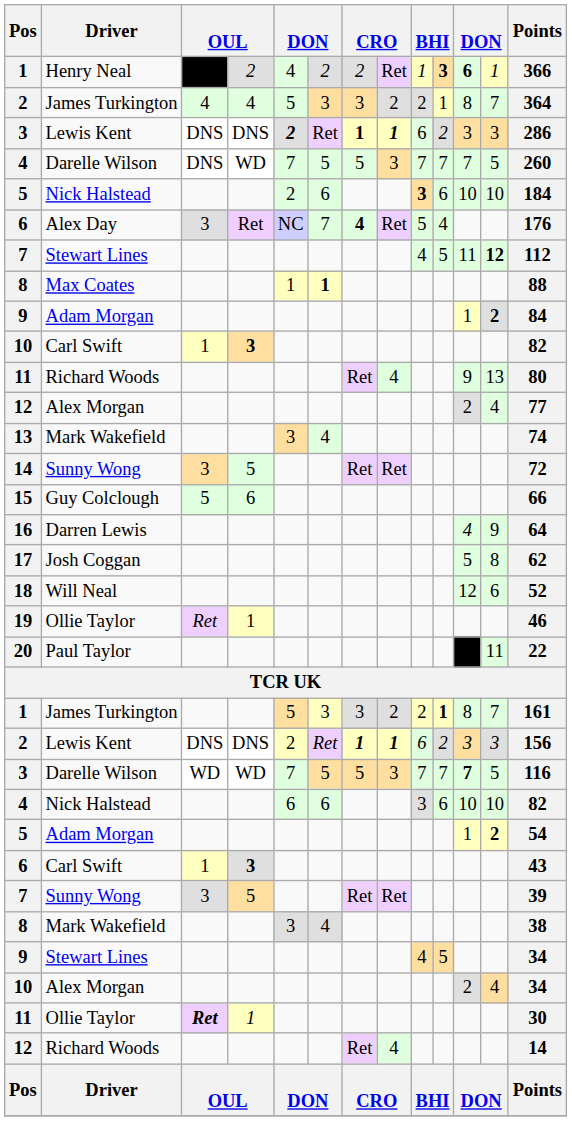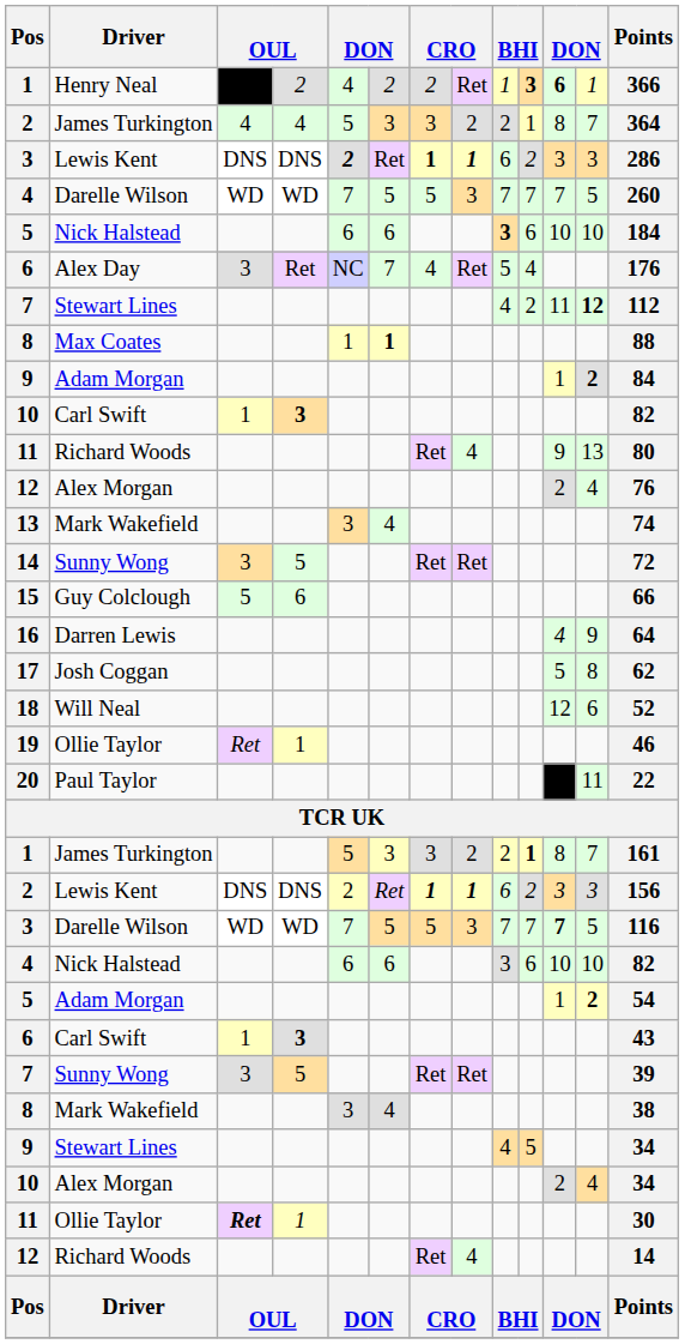4 / Darelle Wilson | column 3: DNS -> WD
5 / Nick Halstead | column 5: 2 -> 6
6 / Alex Day | column 7: bold -> normal
7 / Stewart Lines | column 10: 5 -> 2
12 / Alex Morgan | Points: 77 -> 76
